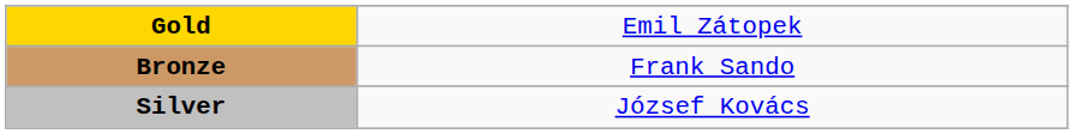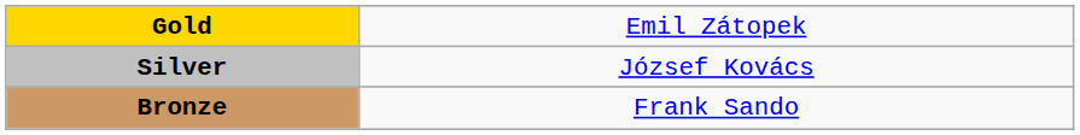rows swapped: Silver <-> Bronze
